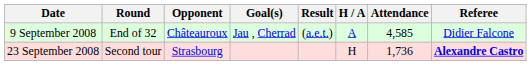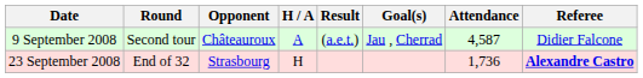columns swapped: H / A <-> Goal(s)
9 September 2008 | Round: End of 32 -> Second tour
9 September 2008 | Attendance: 4,585 -> 4,587
23 September 2008 | Round: Second tour -> End of 32
